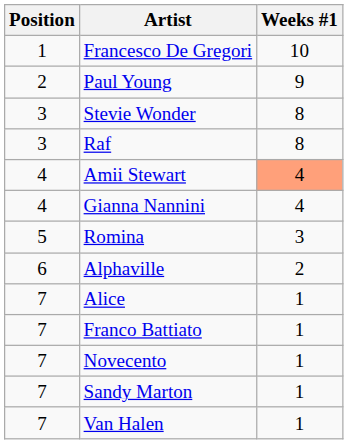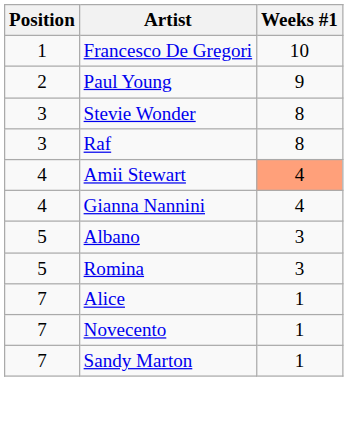+ row: 5 | Albano | 3
- row: 6 | Alphaville | 2
- row: 7 | Franco Battiato | 1
- row: 7 | Van Halen | 1
